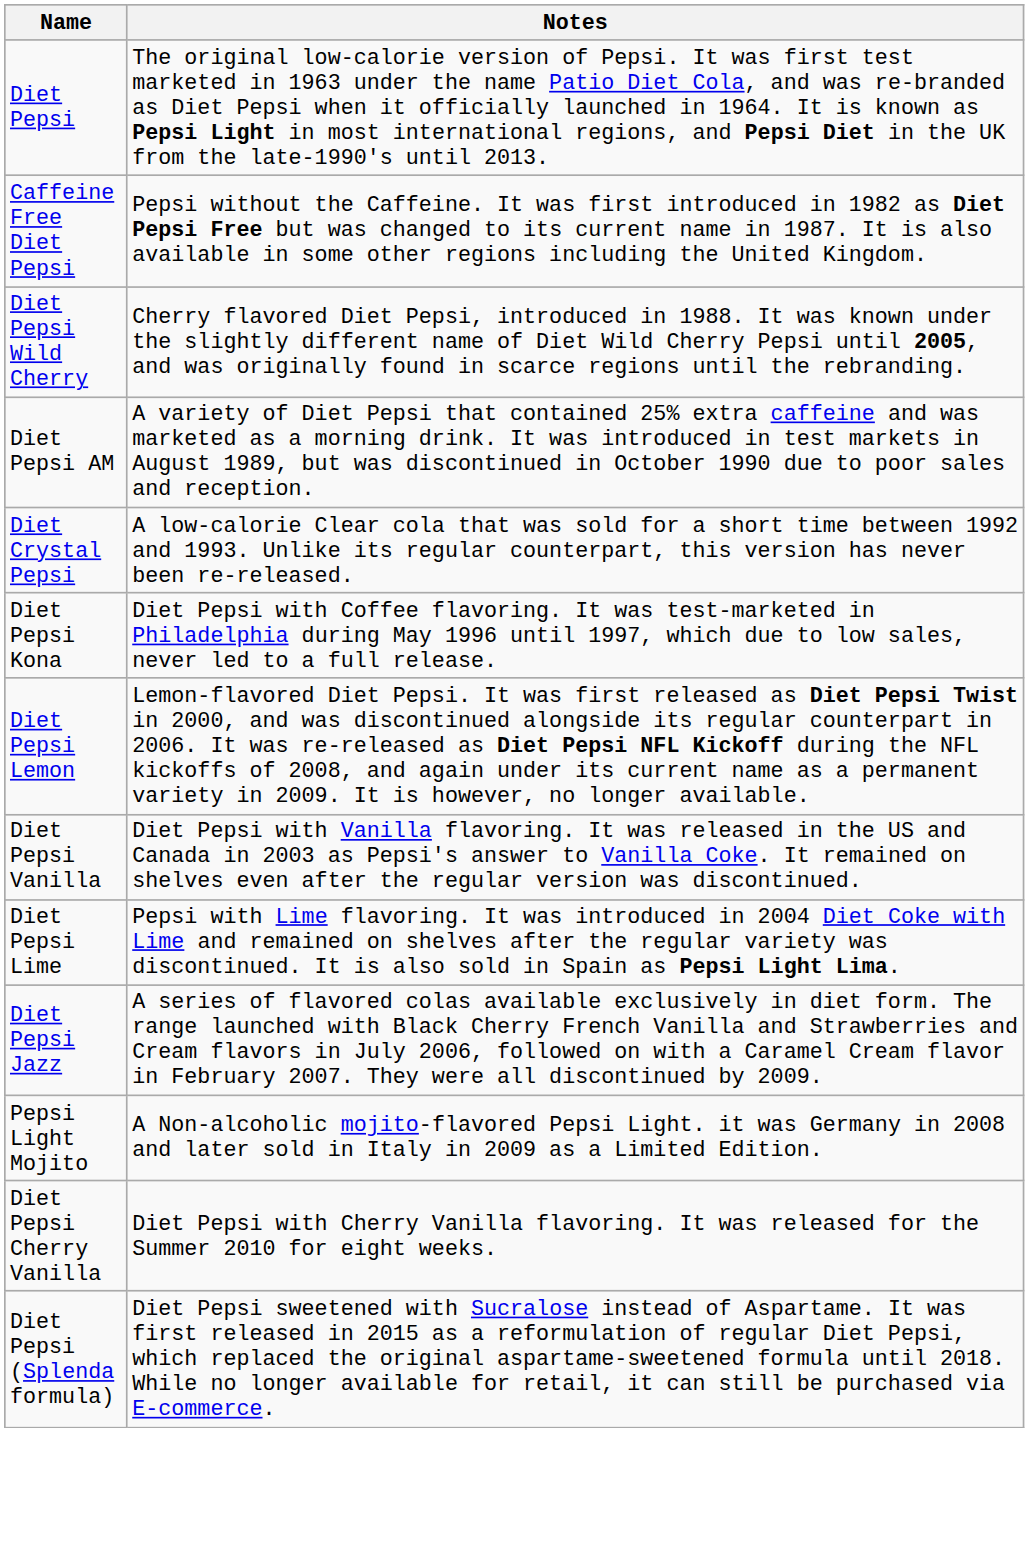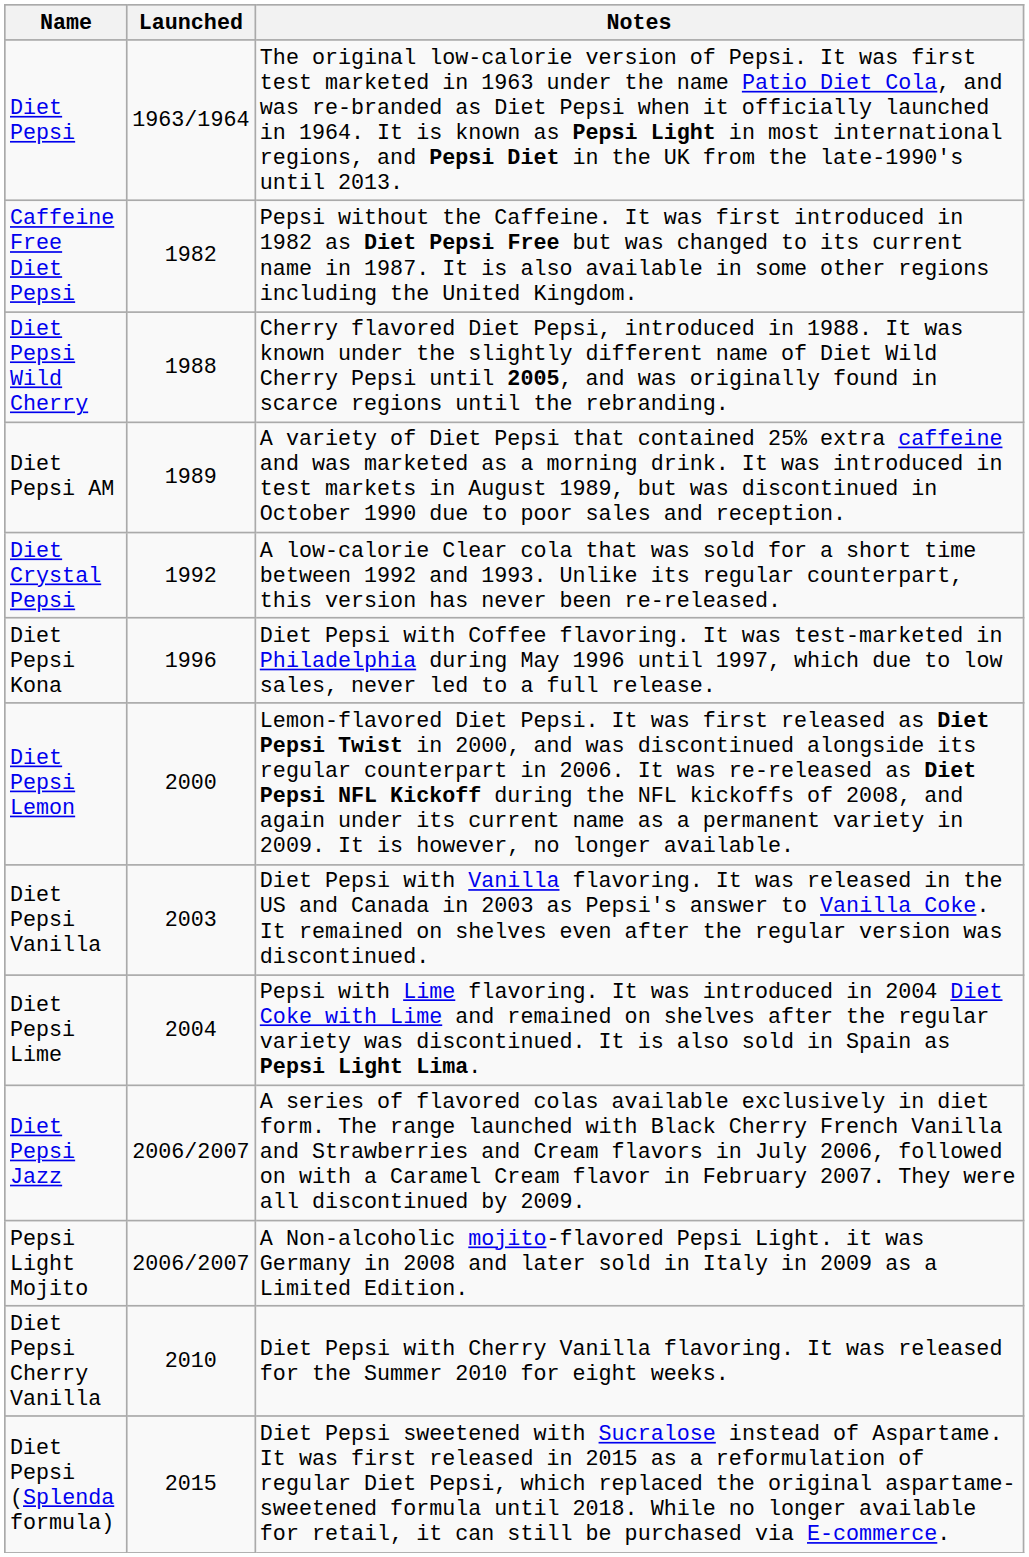+ column: Launched | 1963/1964 | 1982 | 1988 | 1989 | 1992 | 1996 | 2000 | 2003 | 2004 | 2006/2007 | 2006/2007 | 2010 | 2015
